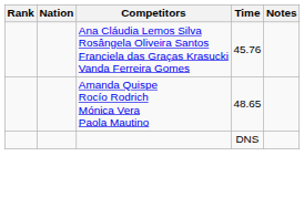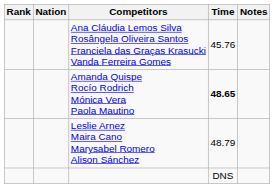Amanda Quispe Rocío Rodrich Mónica Vera Paola Mautino | Time: normal -> bold
+ row: Leslie Arnez Maira Cano Marysabel Romero Alison Sánchez | 48.79
